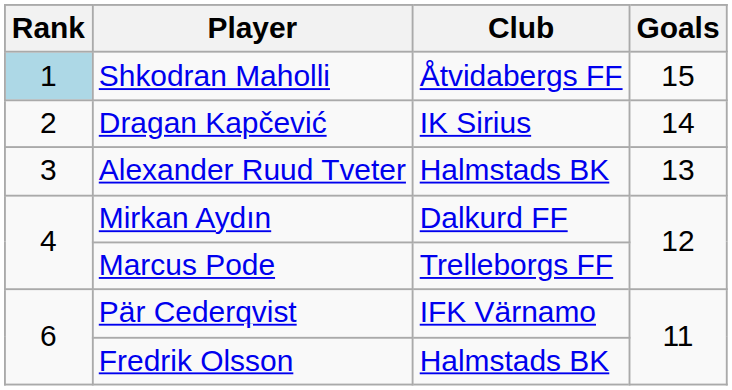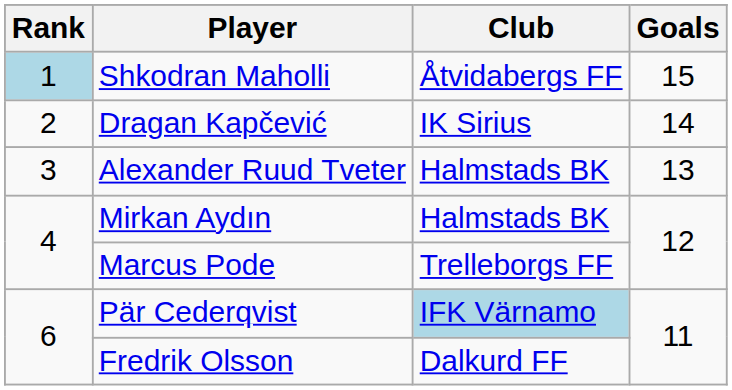Mirkan Aydın | Club: Dalkurd FF -> Halmstads BK
Pär Cederqvist | Club: no background -> lightblue background
Fredrik Olsson | Club: Halmstads BK -> Dalkurd FF
